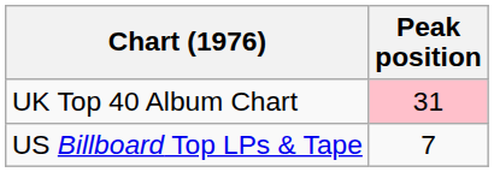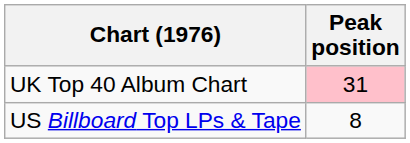US Billboard Top LPs & Tape | Peak position: 7 -> 8
